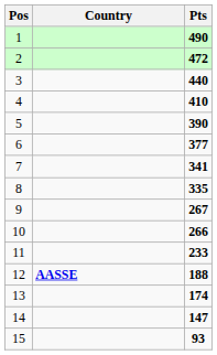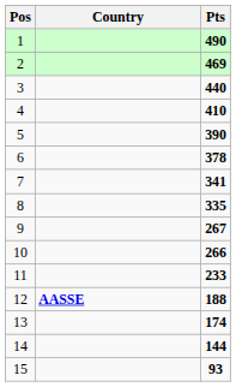2 | Pts: 472 -> 469
6 | Pts: 377 -> 378
14 | Pts: 147 -> 144
